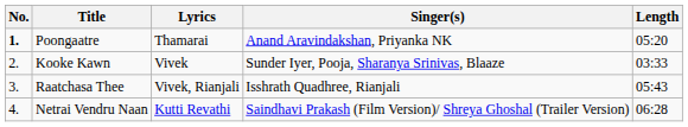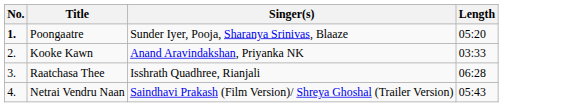- column: Lyrics | Thamarai | Vivek | Vivek, Rianjali | Kutti Revathi
Poongaatre | Singer(s): Anand Aravindakshan, Priyanka NK -> Sunder Iyer, Pooja, Sharanya Srinivas, Blaaze
Kooke Kawn | Singer(s): Sunder Iyer, Pooja, Sharanya Srinivas, Blaaze -> Anand Aravindakshan, Priyanka NK
Raatchasa Thee | Length: 05:43 -> 06:28
Netrai Vendru Naan | Length: 06:28 -> 05:43
